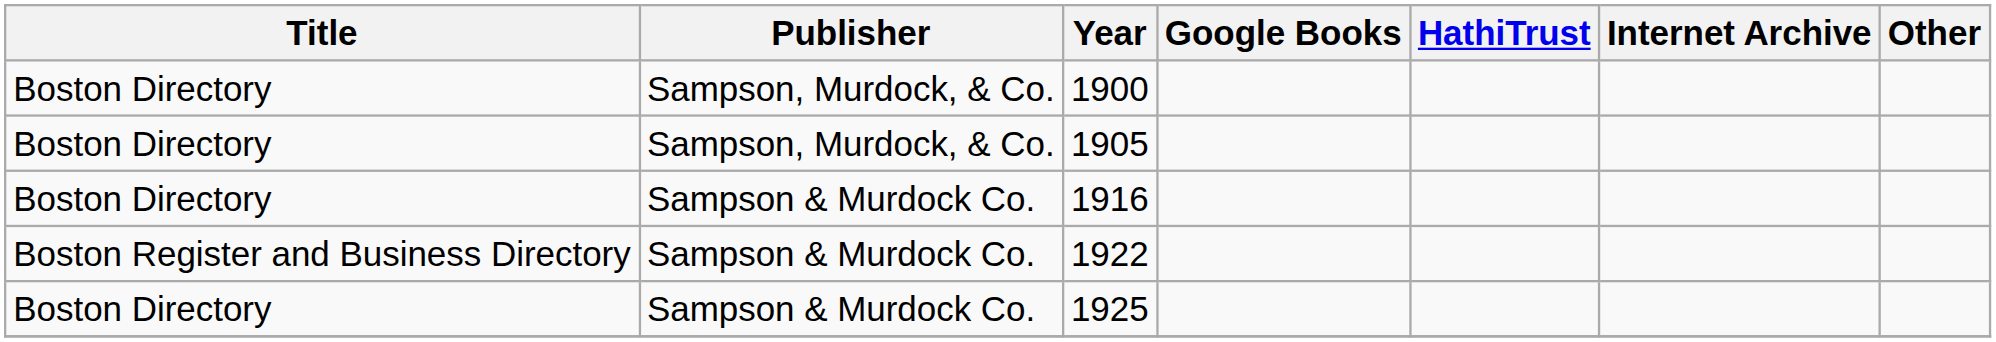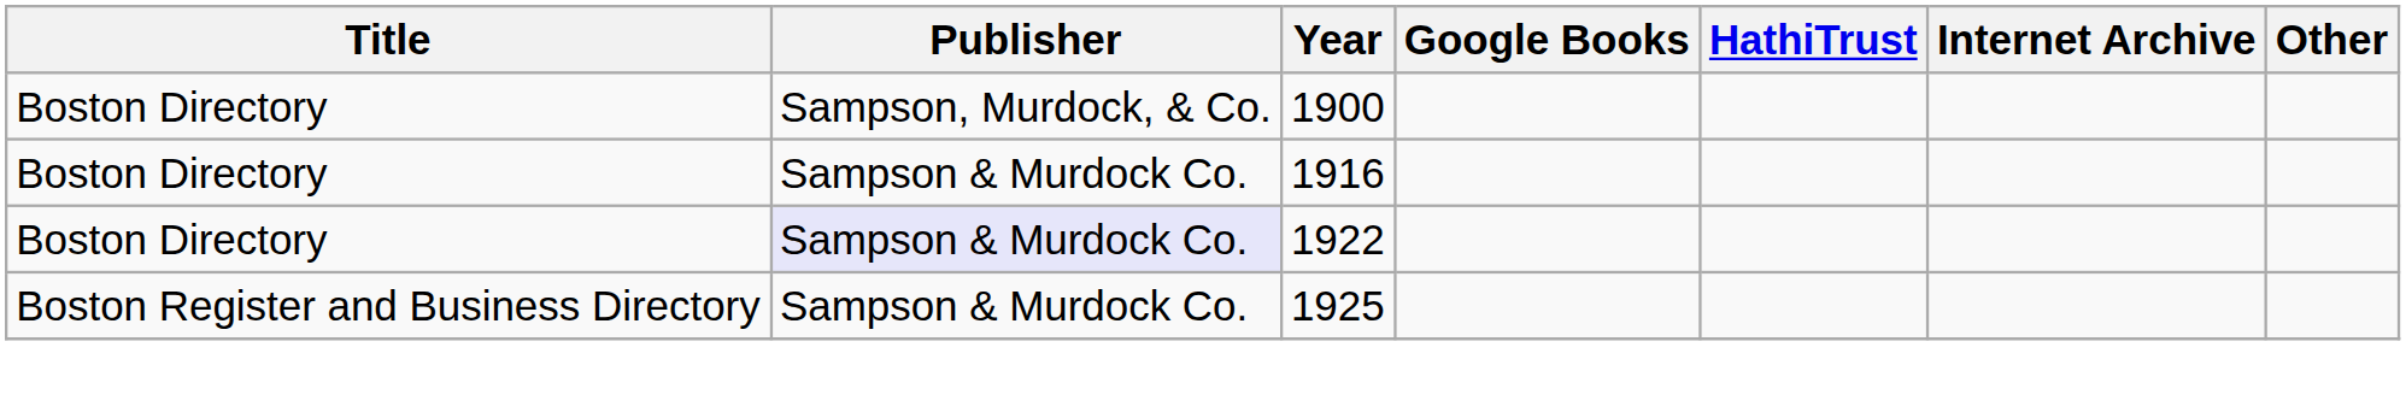- row: Boston Directory | Sampson, Murdock, & Co. | 1905
1922 | Title: Boston Register and Business Directory -> Boston Directory
1922 | Publisher: no background -> lavender background
1925 | Title: Boston Directory -> Boston Register and Business Directory
